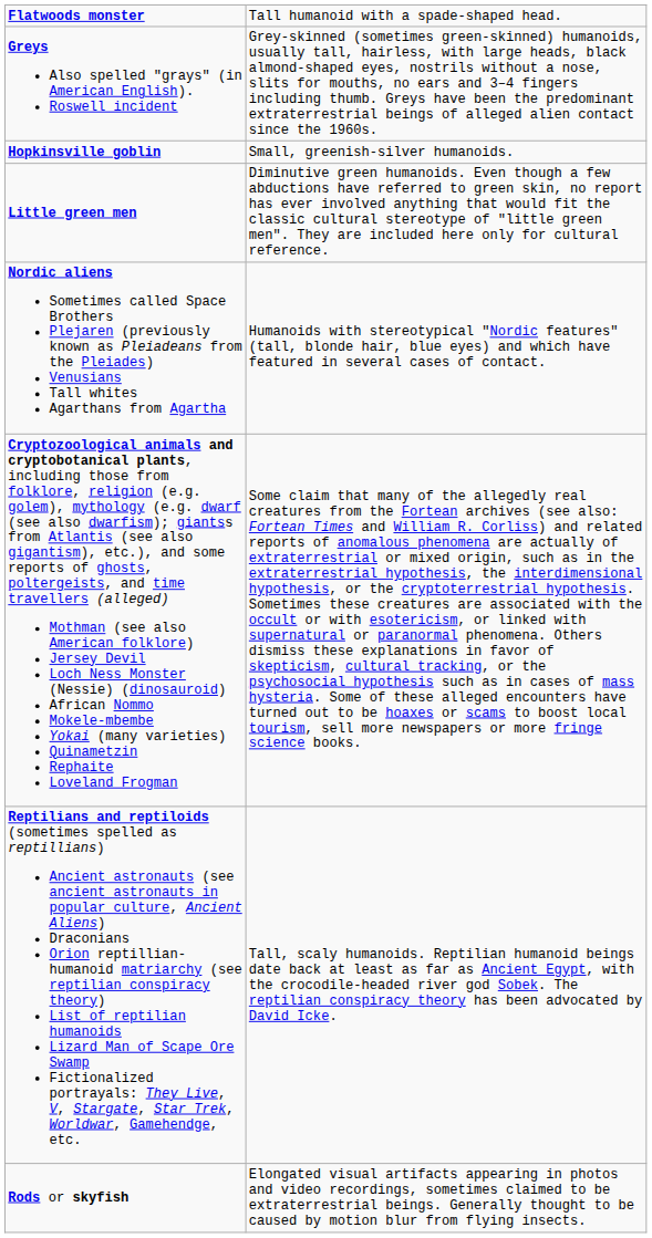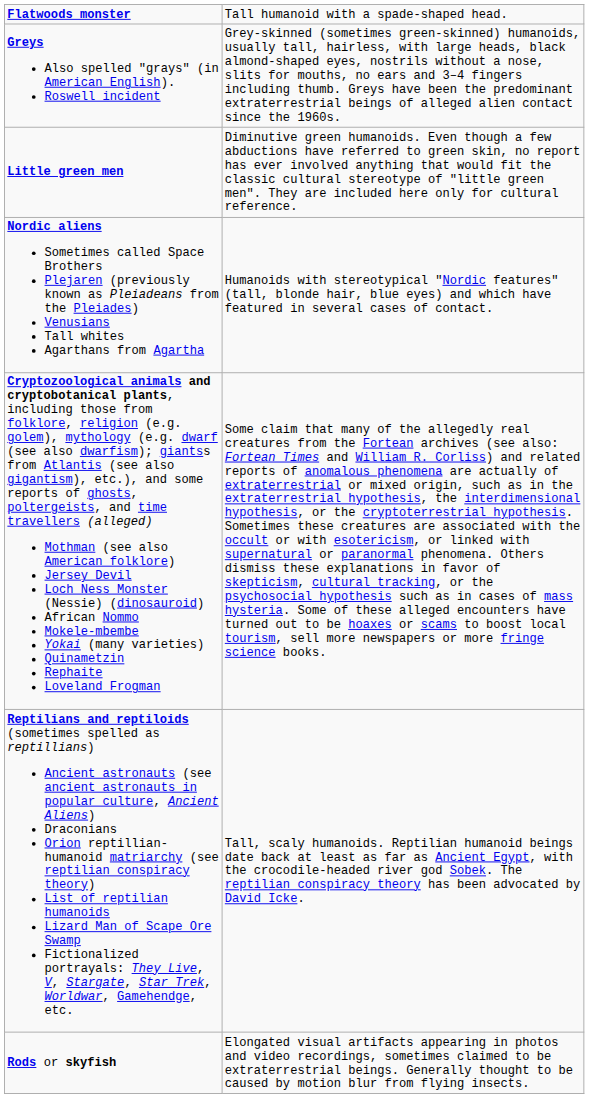- row: Hopkinsville goblin | Small, greenish-silver humanoids.
